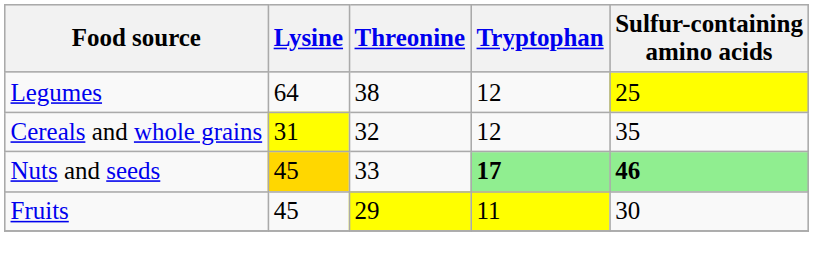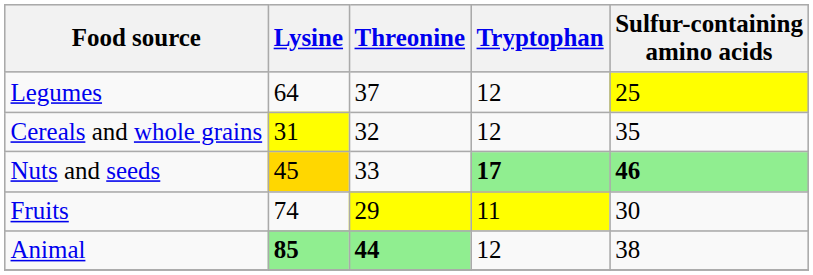Legumes | Threonine: 38 -> 37
Fruits | Lysine: 45 -> 74
+ row: Animal | 85 | 44 | 12 | 38
